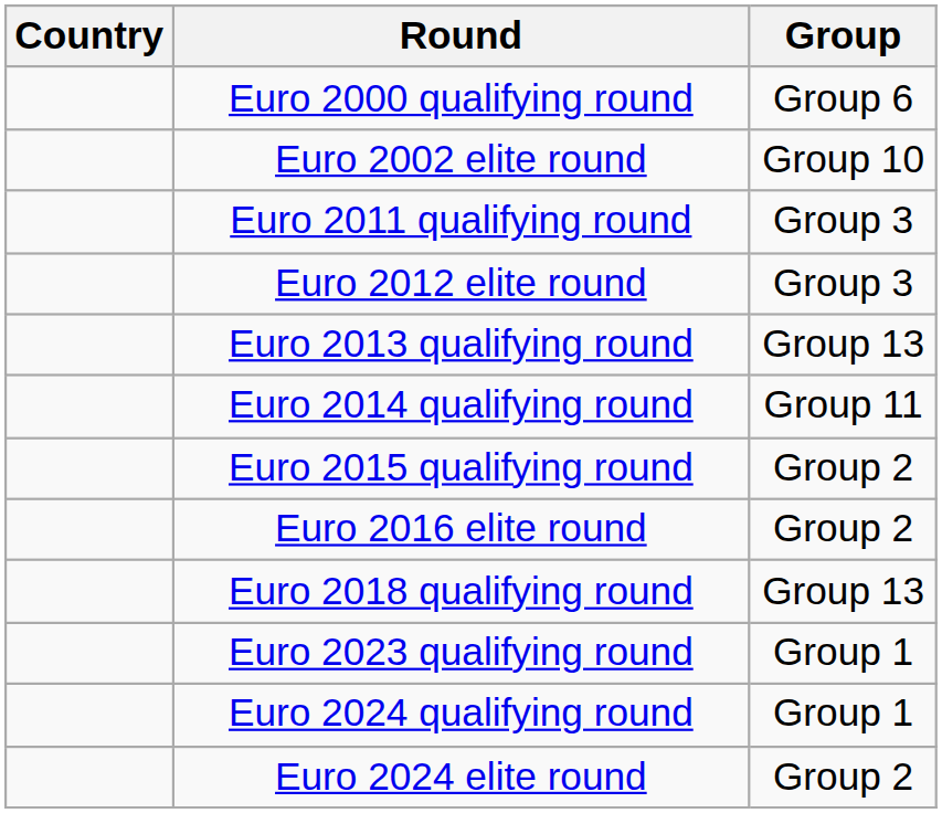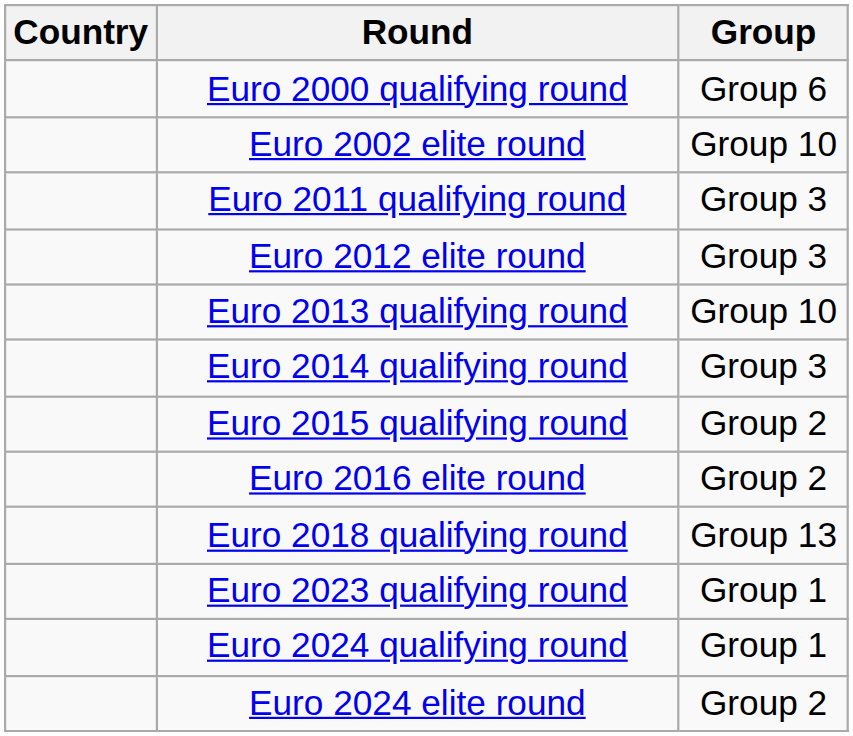Euro 2013 qualifying round | Group: Group 13 -> Group 10
Euro 2014 qualifying round | Group: Group 11 -> Group 3
